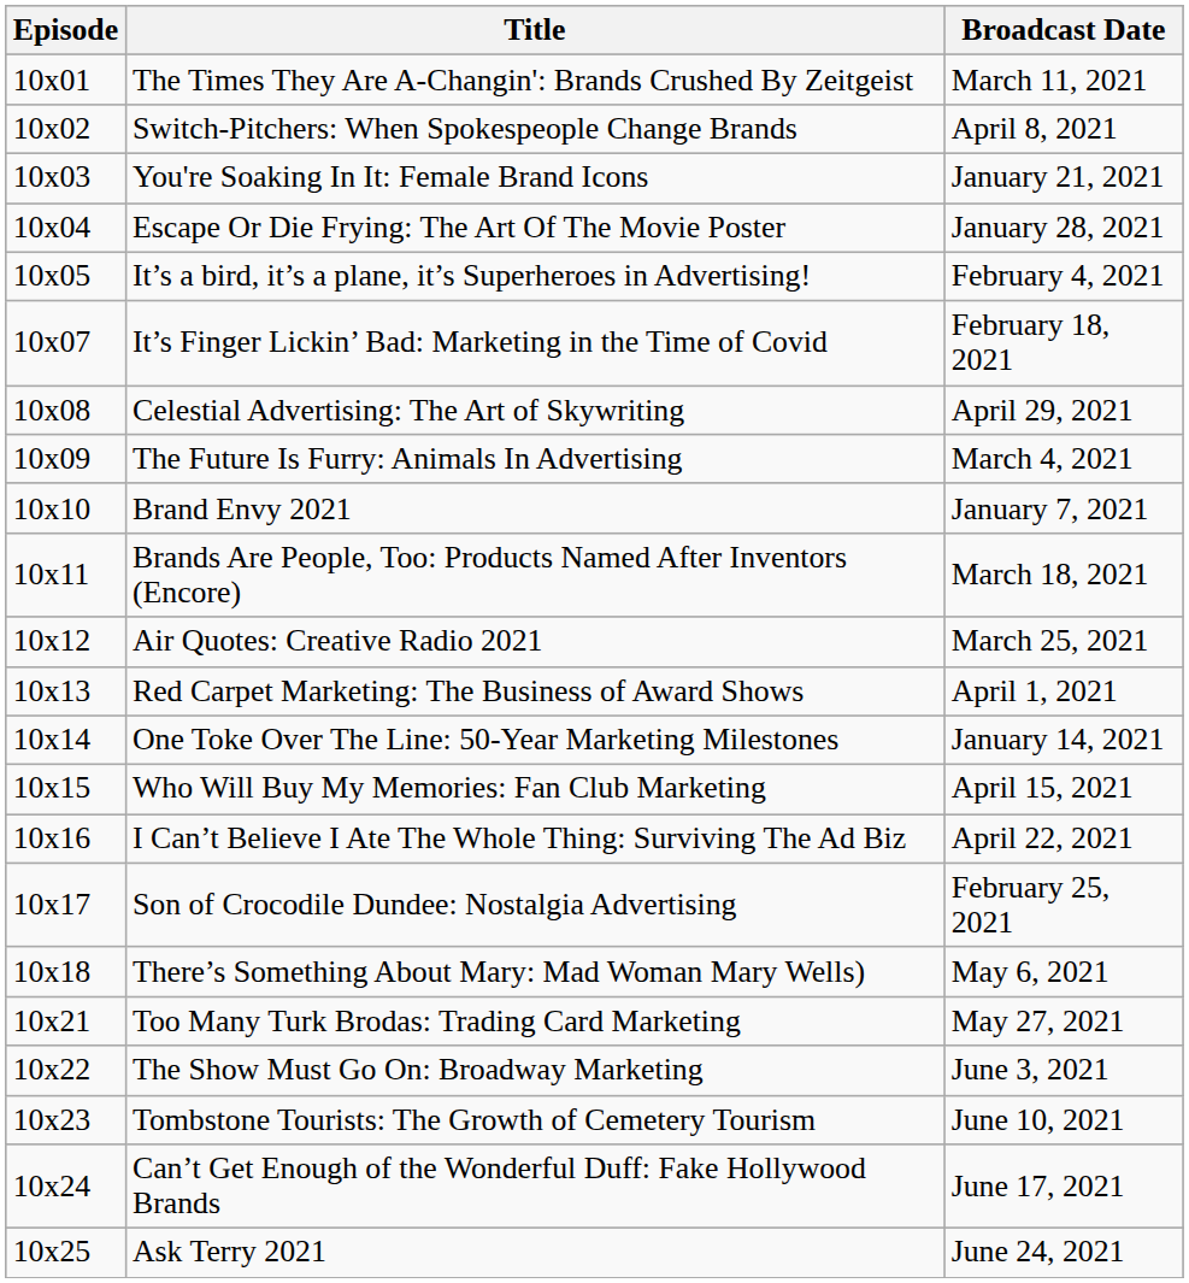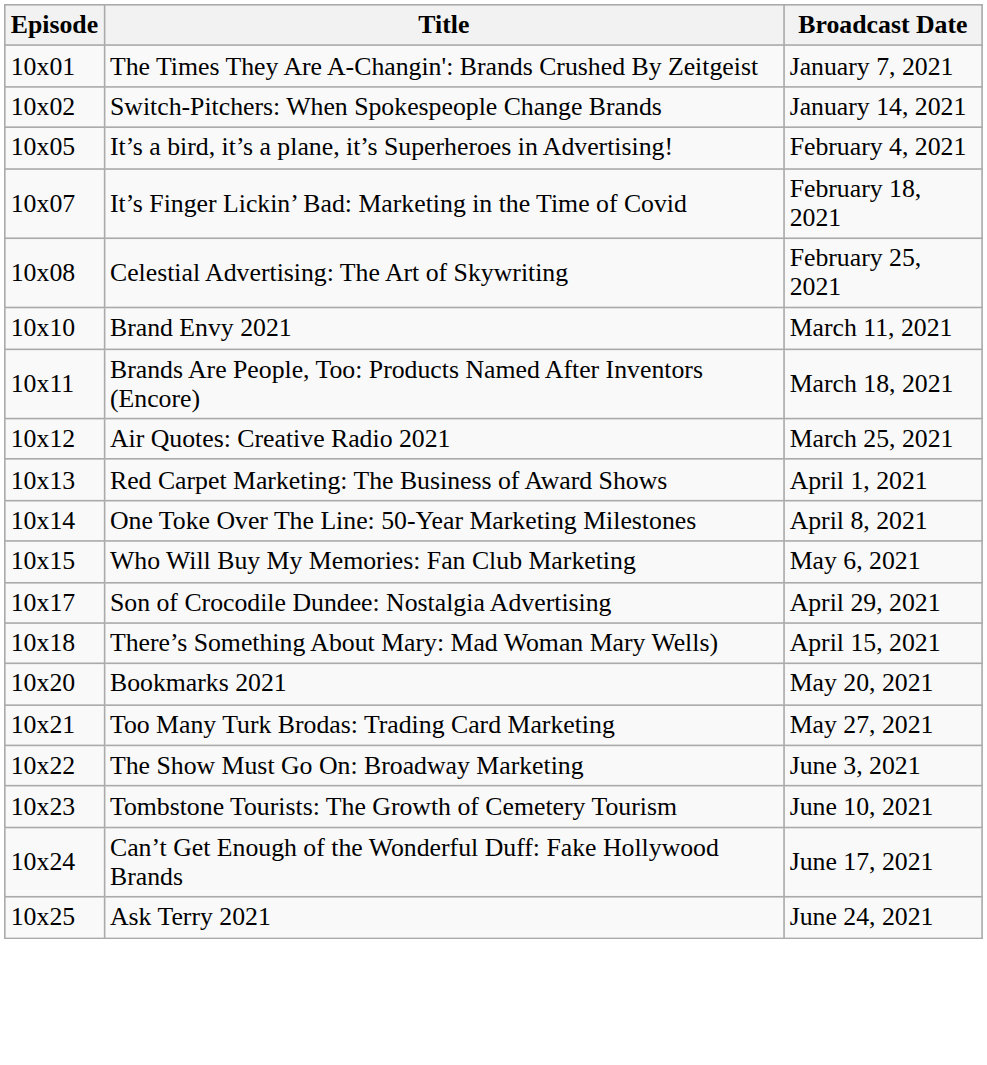The Times They Are A-Changin': Brands Crushed By Zeitgeist | Broadcast Date: March 11, 2021 -> January 7, 2021
Switch-Pitchers: When Spokespeople Change Brands | Broadcast Date: April 8, 2021 -> January 14, 2021
- row: 10x03 | You're Soaking In It: Female Brand Icons | January 21, 2021
- row: 10x04 | Escape Or Die Frying: The Art Of The Movie Poster | January 28, 2021
Celestial Advertising: The Art of Skywriting | Broadcast Date: April 29, 2021 -> February 25, 2021
- row: 10x09 | The Future Is Furry: Animals In Advertising | March 4, 2021
Brand Envy 2021 | Broadcast Date: January 7, 2021 -> March 11, 2021
One Toke Over The Line: 50-Year Marketing Milestones | Broadcast Date: January 14, 2021 -> April 8, 2021
Who Will Buy My Memories: Fan Club Marketing | Broadcast Date: April 15, 2021 -> May 6, 2021
- row: 10x16 | I Can’t Believe I Ate The Whole Thing: Surviving The Ad Biz | April 22, 2021
Son of Crocodile Dundee: Nostalgia Advertising | Broadcast Date: February 25, 2021 -> April 29, 2021
There’s Something About Mary: Mad Woman Mary Wells) | Broadcast Date: May 6, 2021 -> April 15, 2021
+ row: 10x20 | Bookmarks 2021 | May 20, 2021
